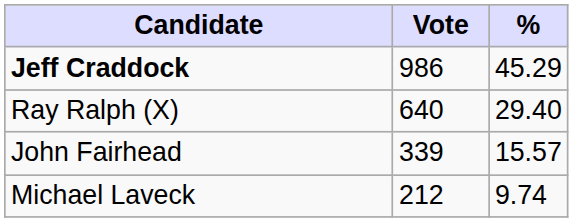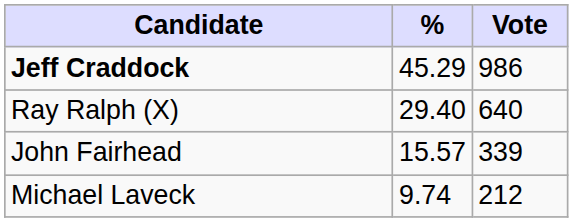columns swapped: Vote <-> %
